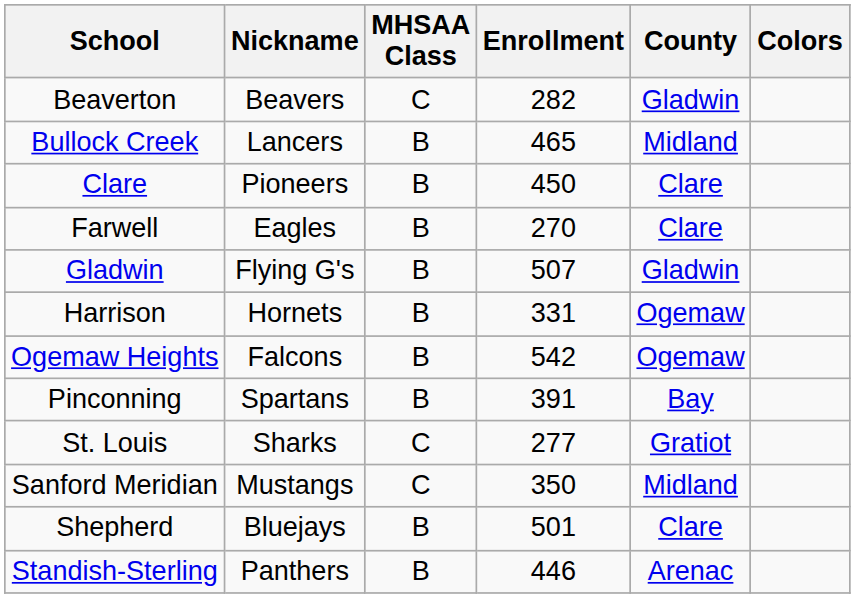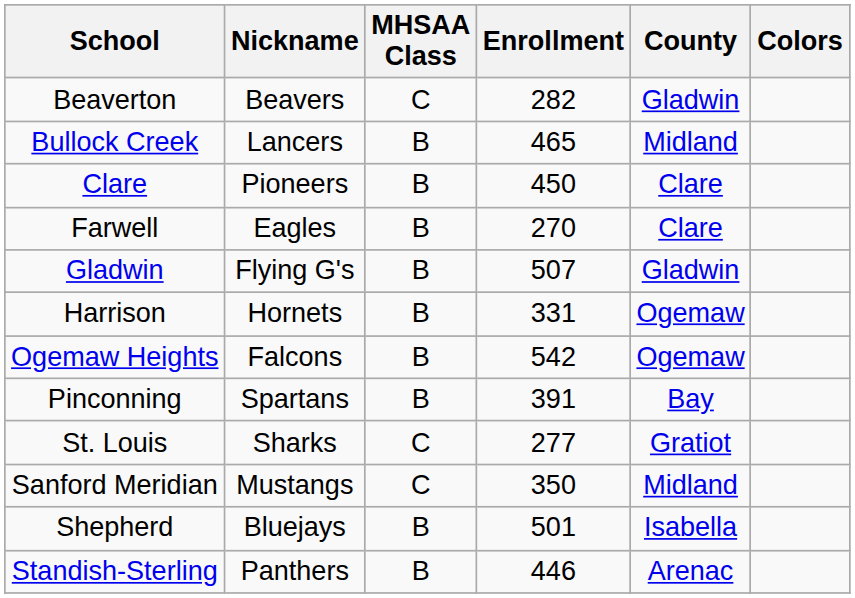Shepherd | County: Clare -> Isabella
